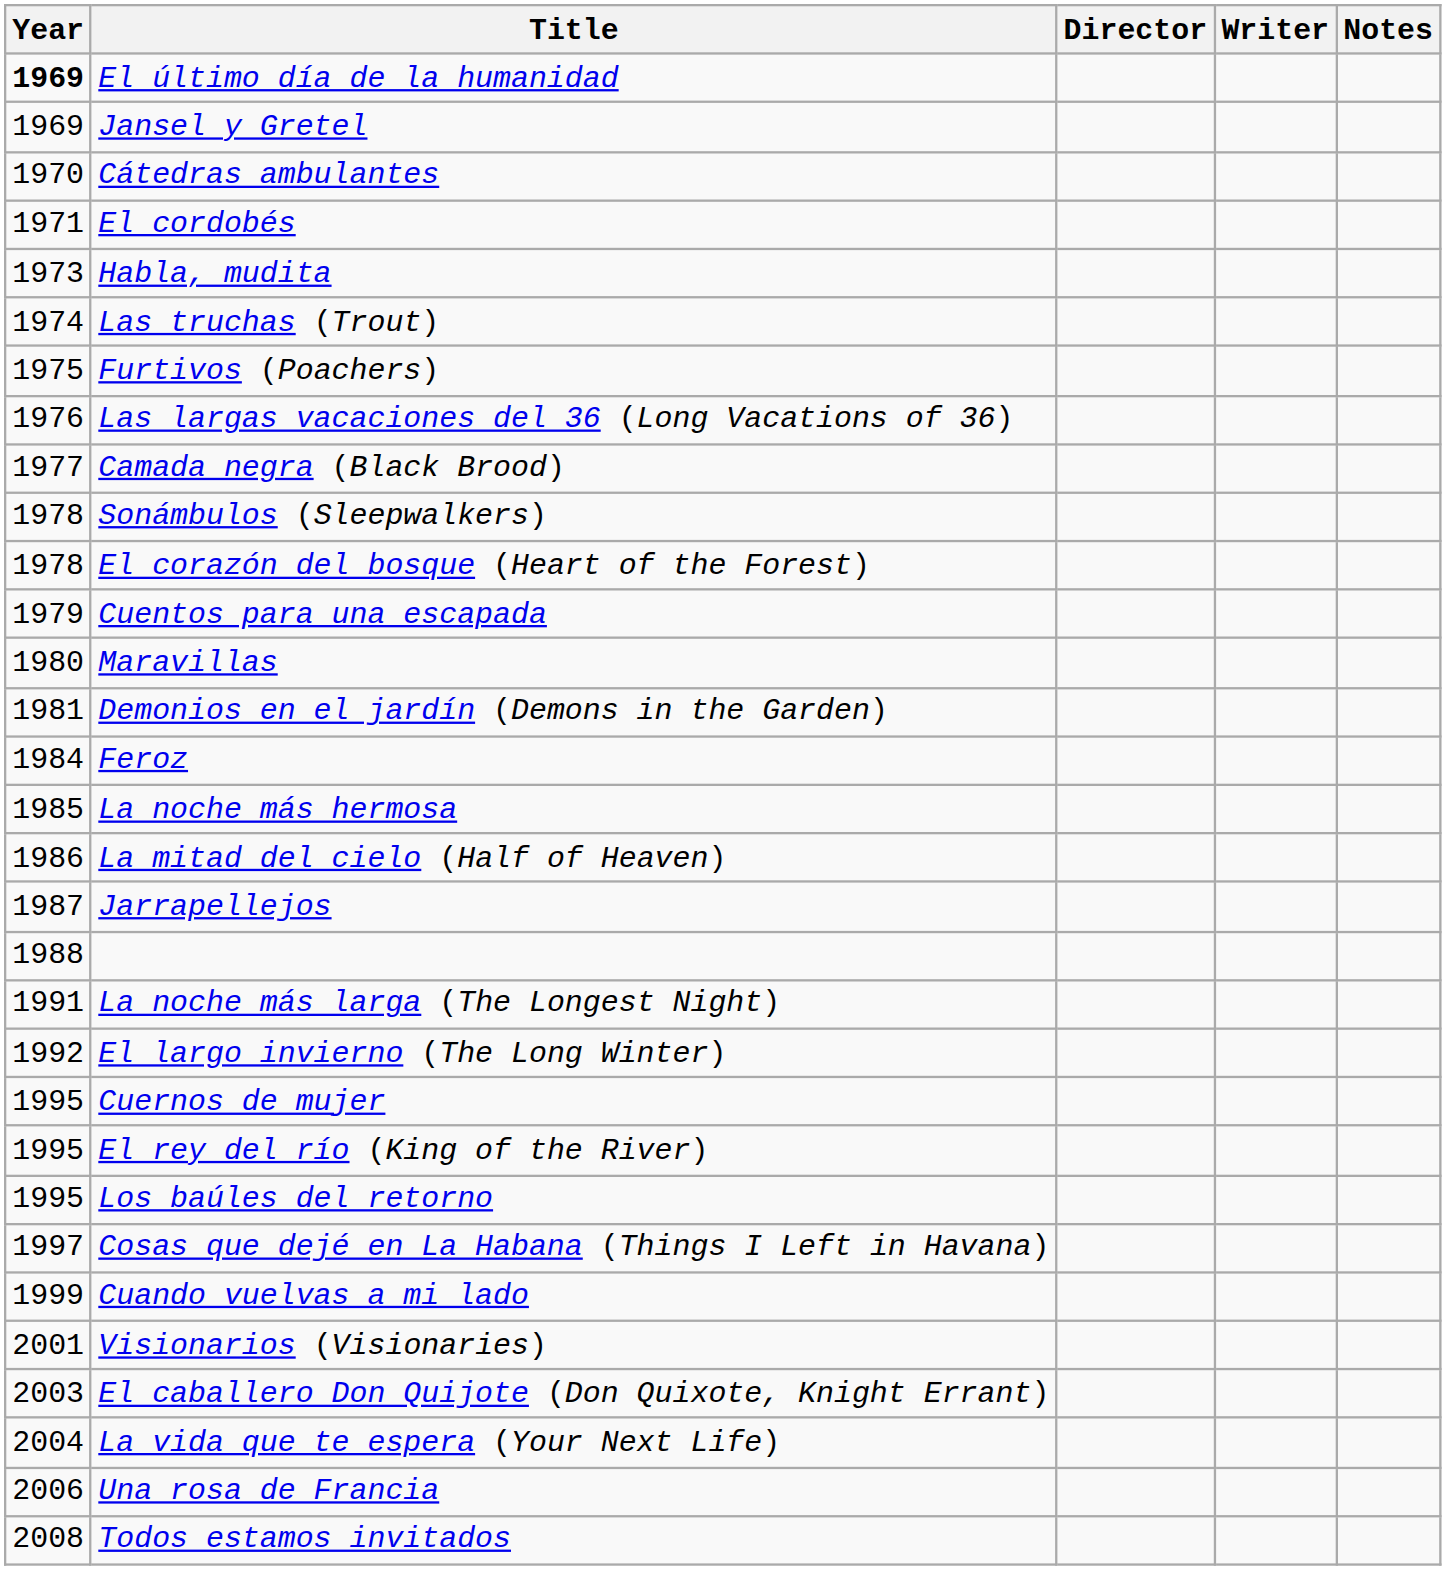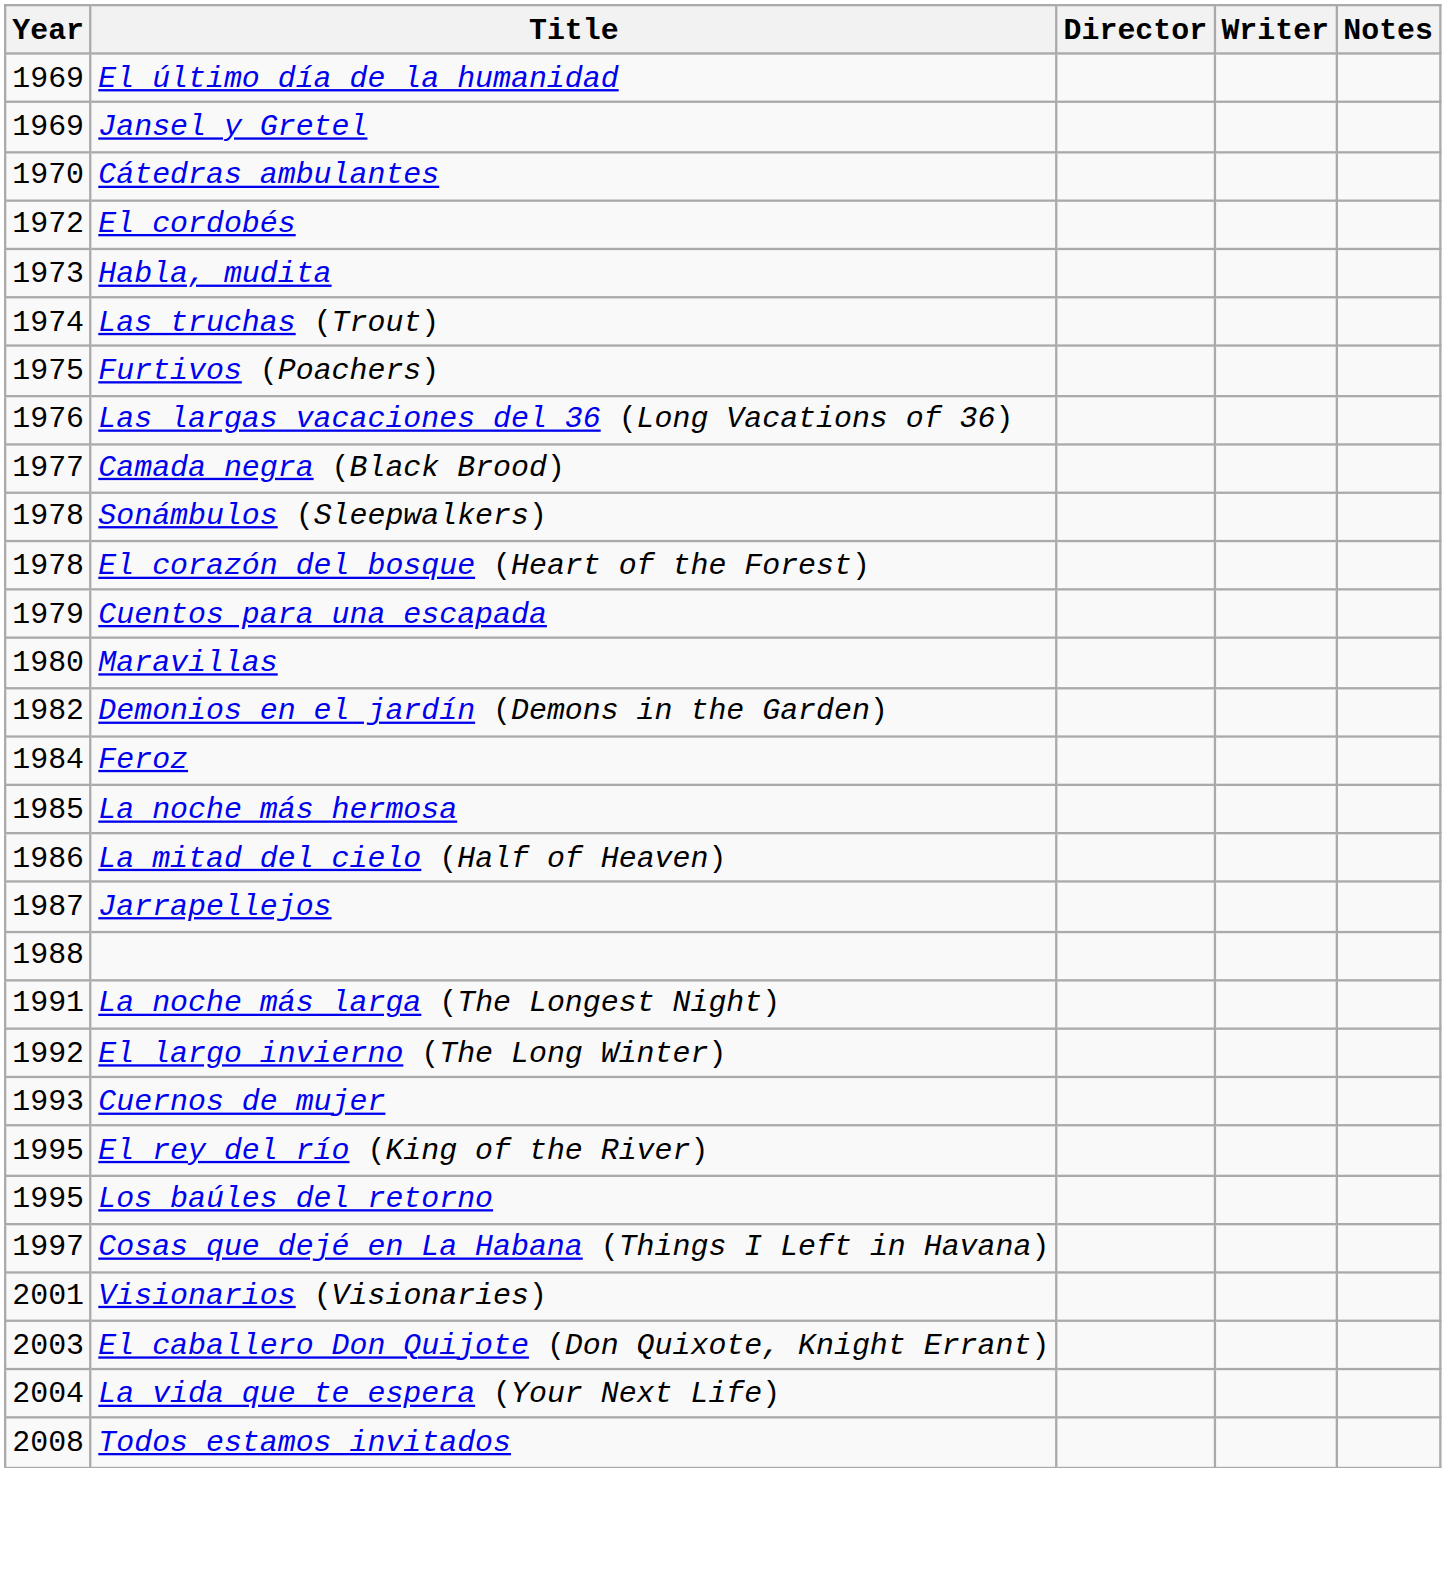El último día de la humanidad | Year: bold -> normal
El cordobés | Year: 1971 -> 1972
Demonios en el jardín (Demons in the Garden) | Year: 1981 -> 1982
Cuernos de mujer | Year: 1995 -> 1993
- row: 1999 | Cuando vuelvas a mi lado
- row: 2006 | Una rosa de Francia
